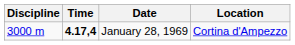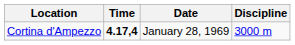columns swapped: Discipline <-> Location
